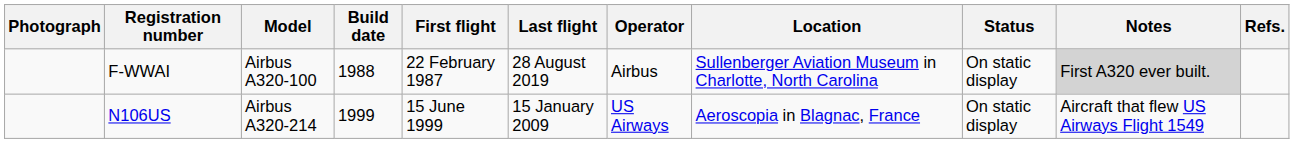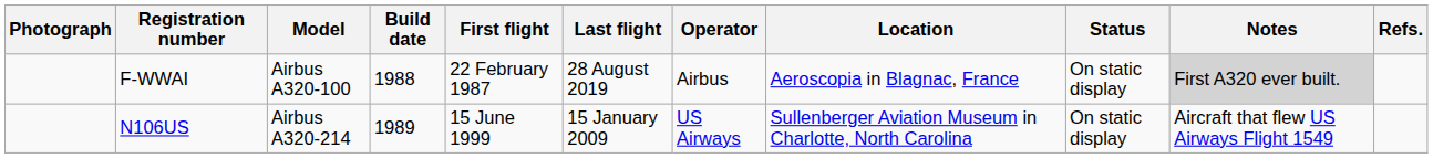F-WWAI | Location: Sullenberger Aviation Museum in Charlotte, North Carolina -> Aeroscopia in Blagnac, France
N106US | Build date: 1999 -> 1989
N106US | Location: Aeroscopia in Blagnac, France -> Sullenberger Aviation Museum in Charlotte, North Carolina
